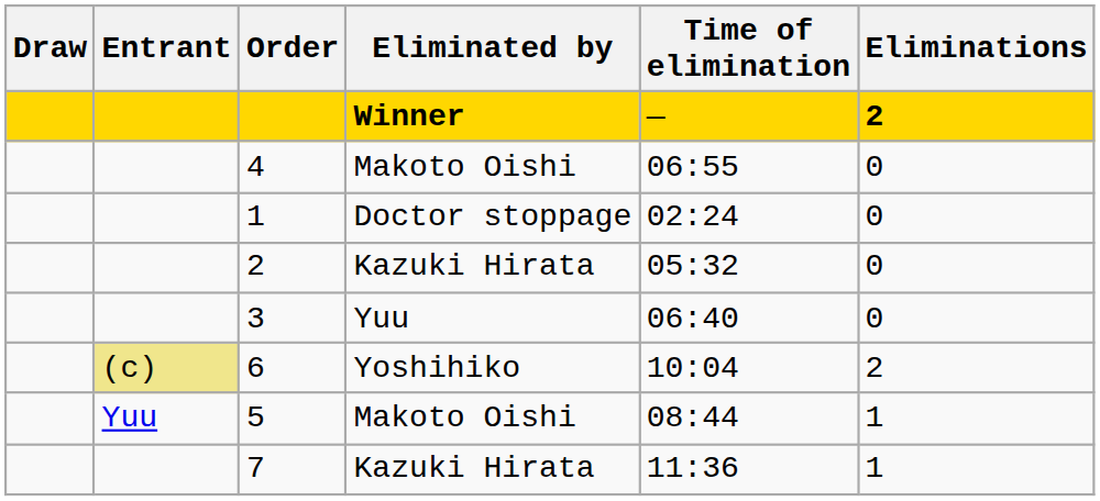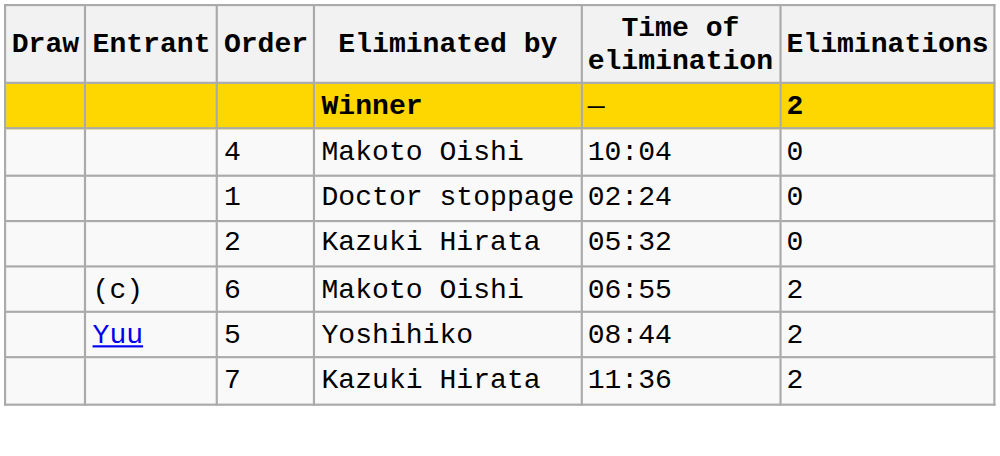4 | Time of elimination: 06:55 -> 10:04
- row: 3 | Yuu | 06:40 | 0
6 | Entrant: khaki background -> no background
6 | Eliminated by: Yoshihiko -> Makoto Oishi
6 | Time of elimination: 10:04 -> 06:55
5 | Eliminated by: Makoto Oishi -> Yoshihiko
5 | Eliminations: 1 -> 2
7 | Eliminations: 1 -> 2
